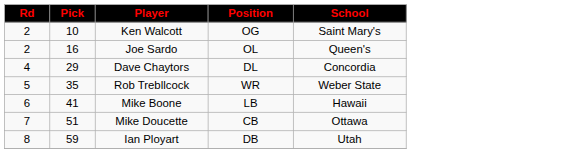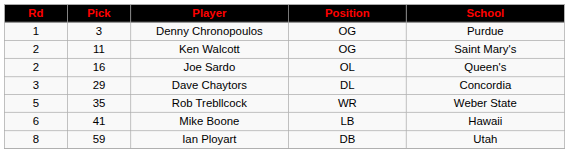+ row: 1 | 3 | Denny Chronopoulos | OG | Purdue
Ken Walcott | Pick: 10 -> 11
Dave Chaytors | Rd: 4 -> 3
- row: 7 | 51 | Mike Doucette | CB | Ottawa
